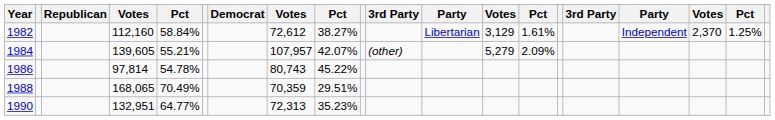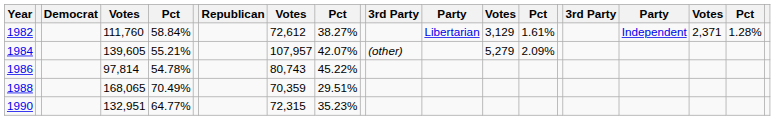columns swapped: Democrat <-> Republican
1982 | column 4: 112,160 -> 111,760
1982 | column 18: 2,370 -> 2,371
1982 | column 19: 1.25% -> 1.28%
1990 | column 8: 72,313 -> 72,315
